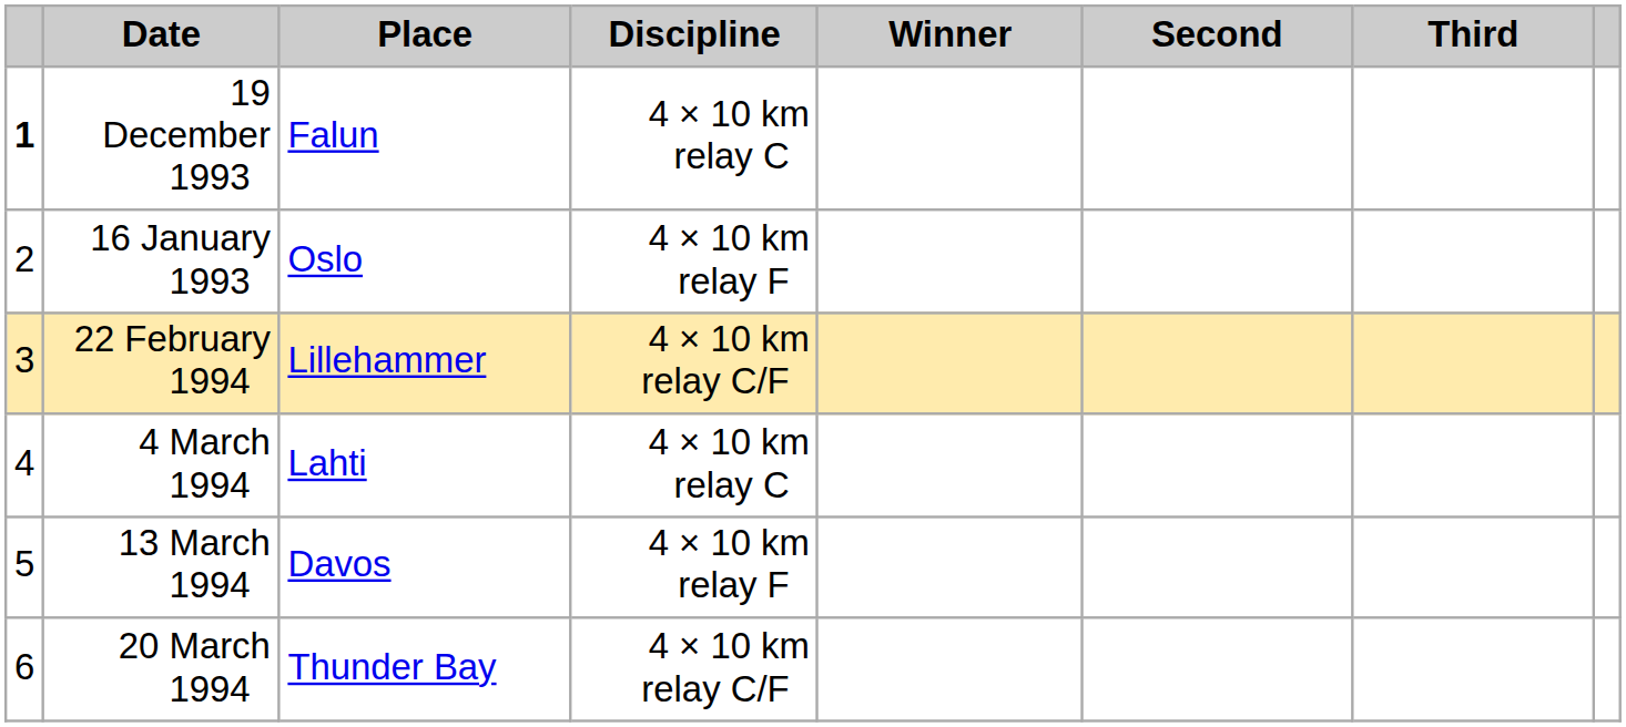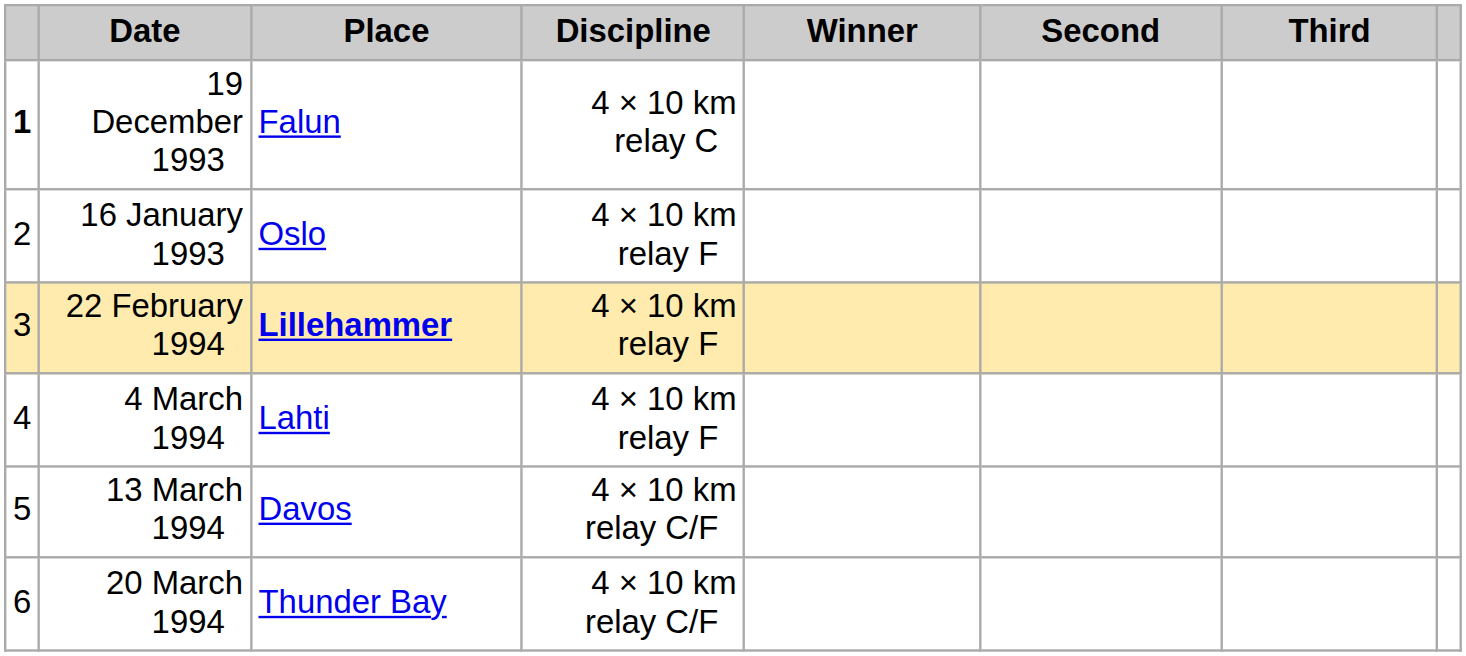22 February 1994 | Place: normal -> bold
22 February 1994 | Discipline: 4 × 10 km relay C/F -> 4 × 10 km relay F
4 March 1994 | Discipline: 4 × 10 km relay C -> 4 × 10 km relay F
13 March 1994 | Discipline: 4 × 10 km relay F -> 4 × 10 km relay C/F
